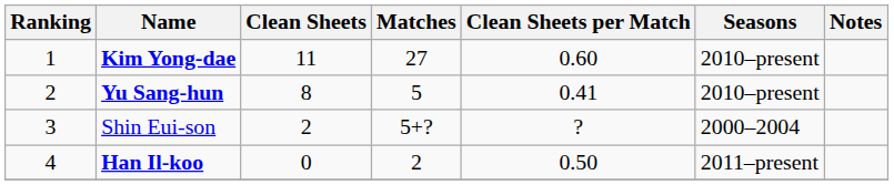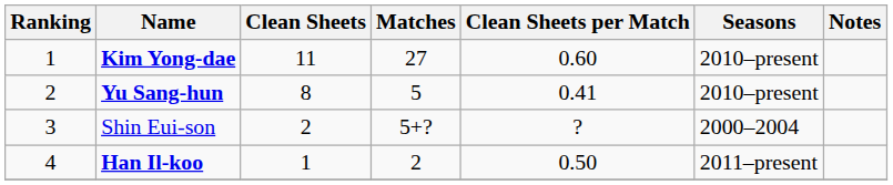Han Il-koo | Clean Sheets: 0 -> 1
